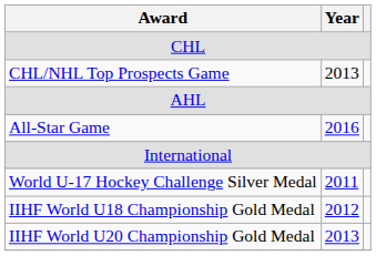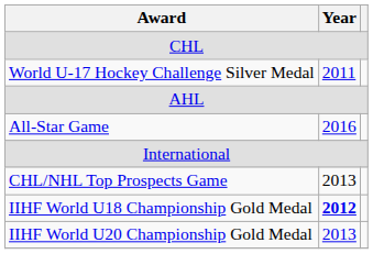rows swapped: CHL/NHL Top Prospects Game <-> World U-17 Hockey Challenge Silver Medal
IIHF World U18 Championship Gold Medal | Year: normal -> bold
